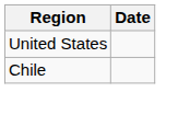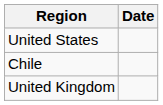+ row: United Kingdom
